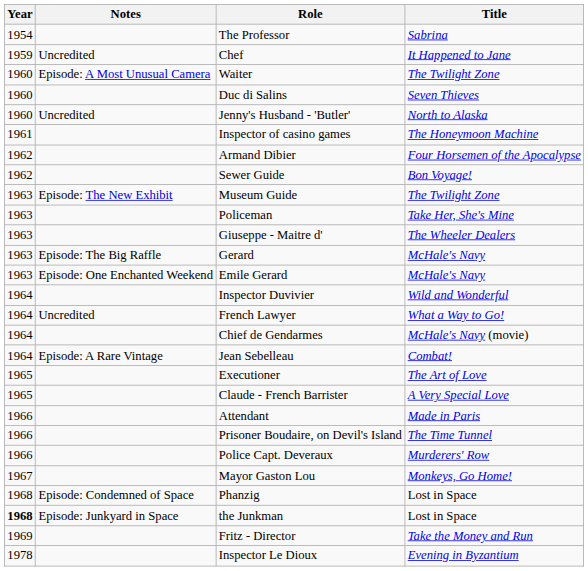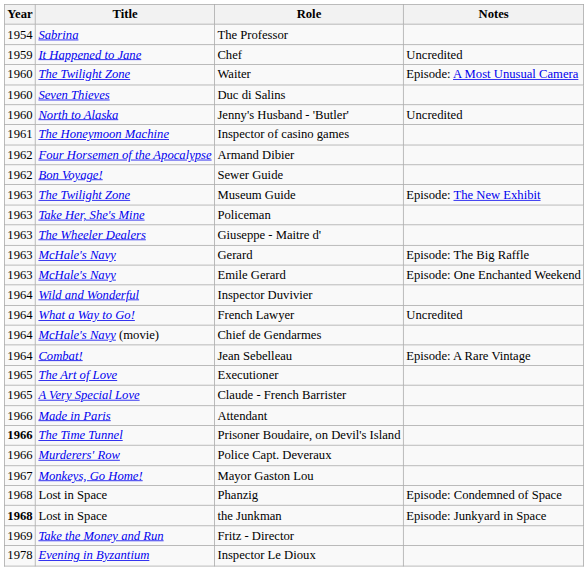columns swapped: Title <-> Notes
Prisoner Boudaire, on Devil's Island | Year: normal -> bold
